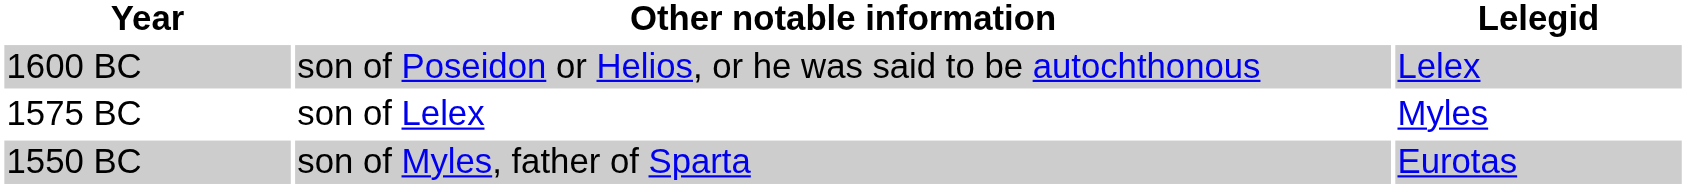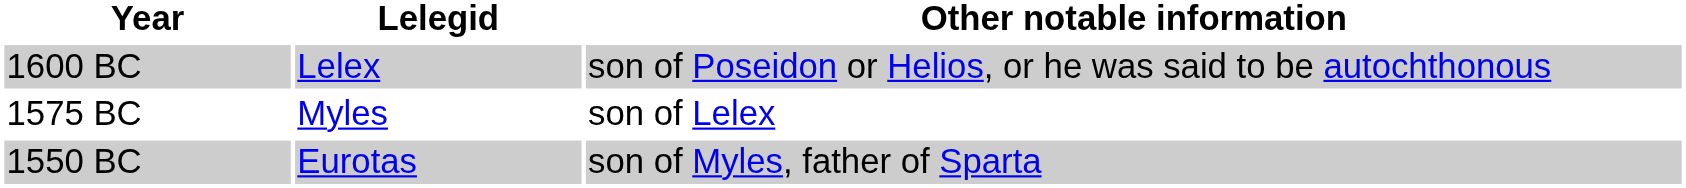columns swapped: Lelegid <-> Other notable information
